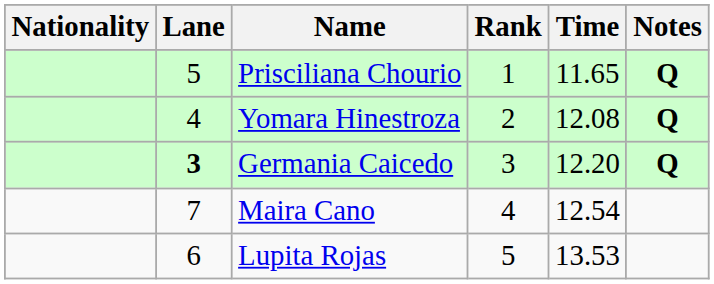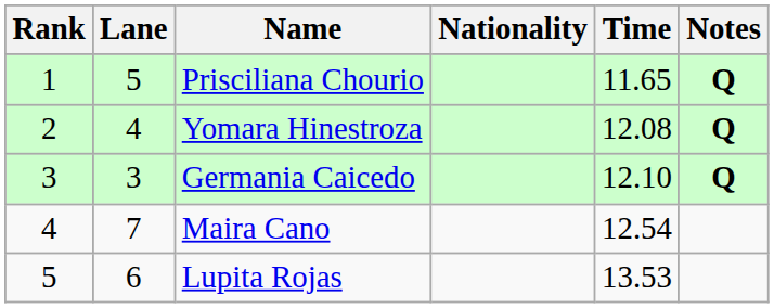columns swapped: Rank <-> Nationality
Germania Caicedo | Lane: bold -> normal
Germania Caicedo | Time: 12.20 -> 12.10
